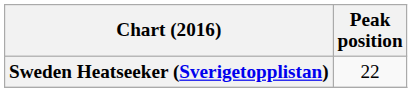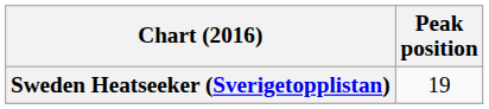Sweden Heatseeker (Sverigetopplistan) | Peak position: 22 -> 19
